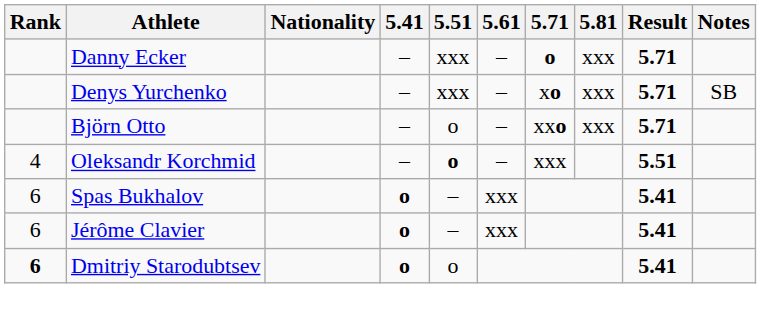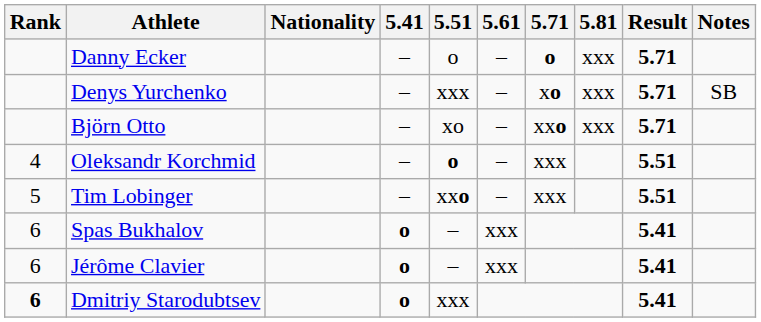Danny Ecker | 5.51: xxx -> o
Björn Otto | 5.51: o -> xo
+ row: 5 | Tim Lobinger | – | xxo | – | xxx | 5.51
Dmitriy Starodubtsev | 5.51: o -> xxx
